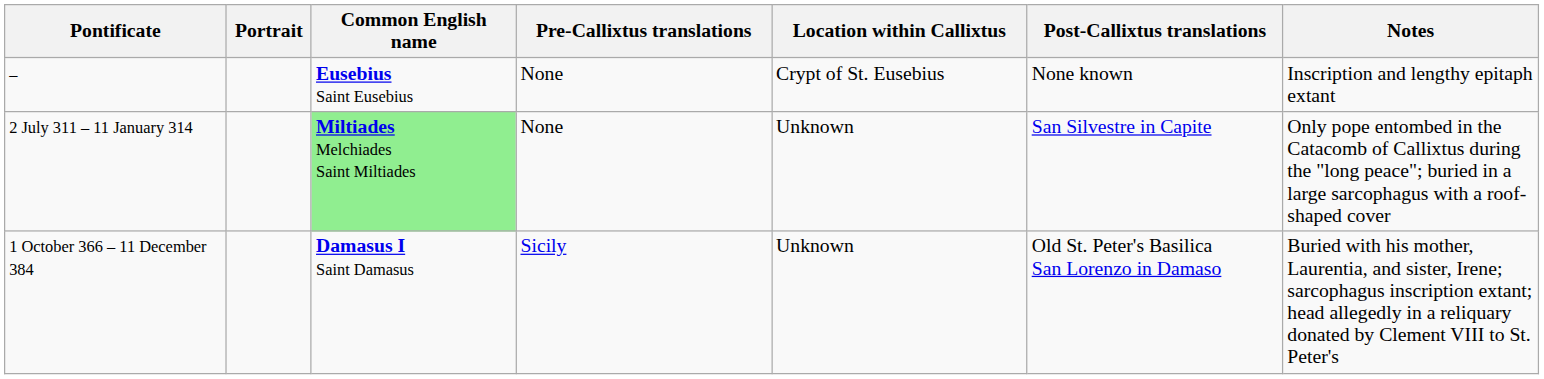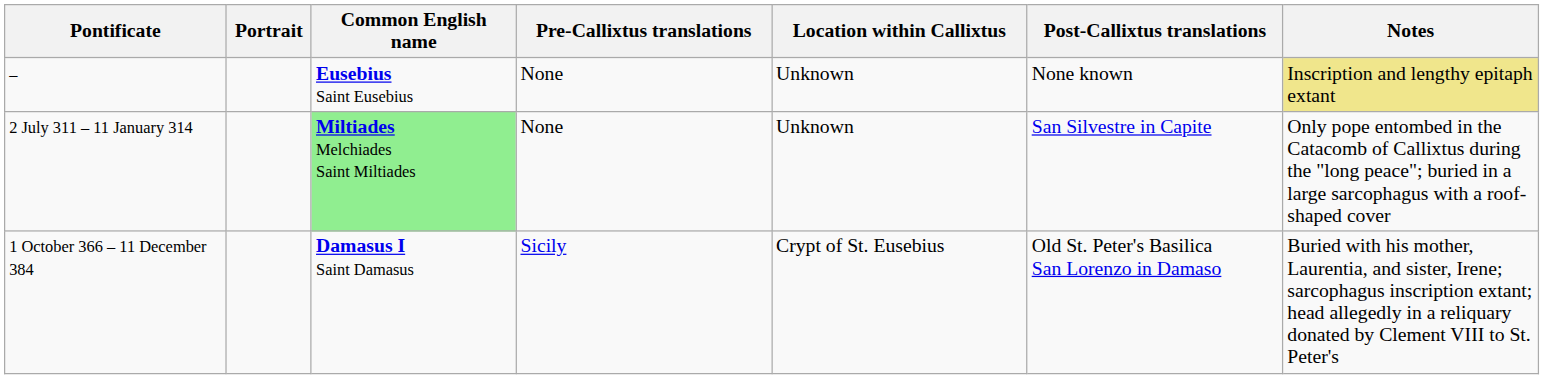– | Location within Callixtus: Crypt of St. Eusebius -> Unknown
– | Notes: no background -> khaki background
1 October 366 – 11 December 384 | Location within Callixtus: Unknown -> Crypt of St. Eusebius
